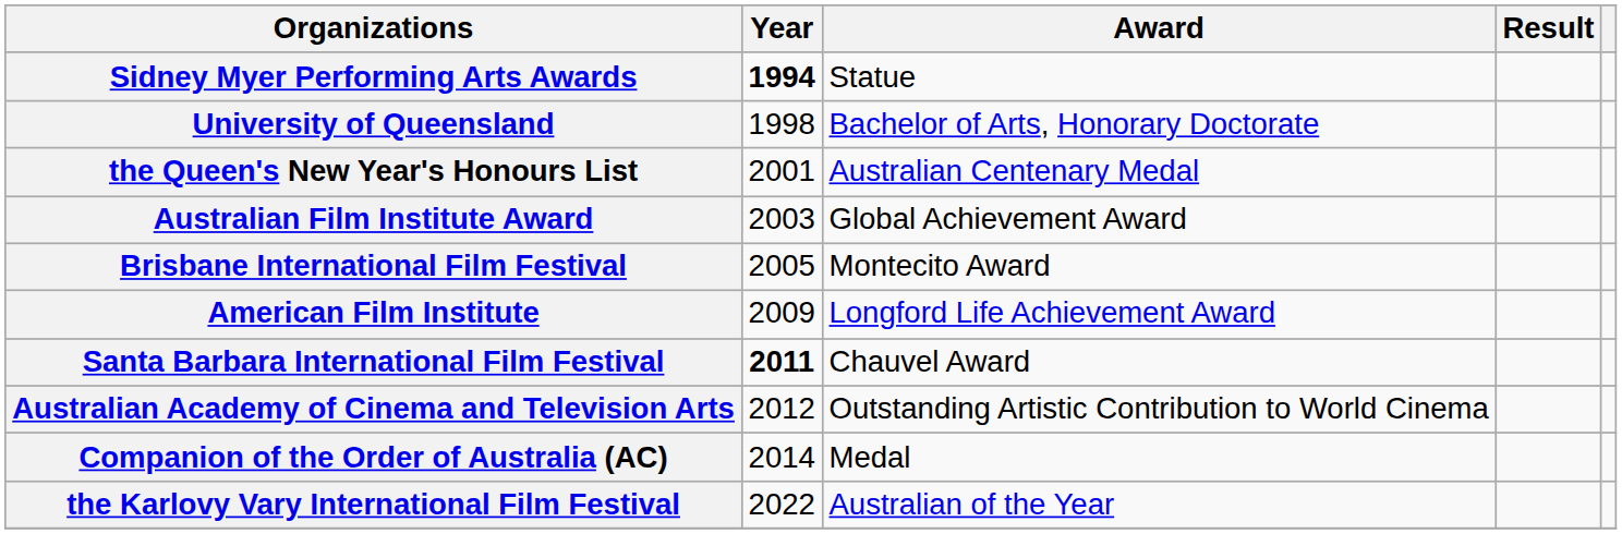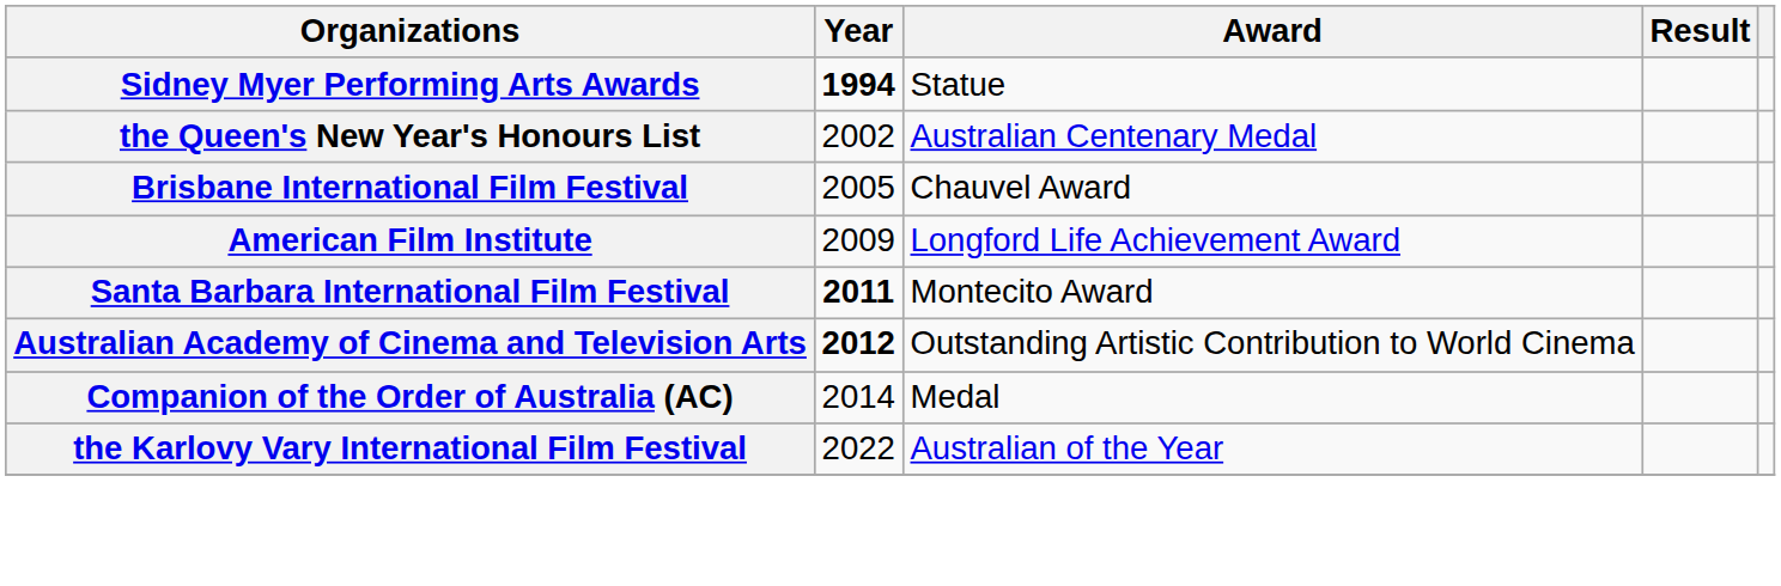- row: University of Queensland | 1998 | Bachelor of Arts, Honorary Doctorate
the Queen's New Year's Honours List | Year: 2001 -> 2002
- row: Australian Film Institute Award | 2003 | Global Achievement Award
Brisbane International Film Festival | Award: Montecito Award -> Chauvel Award
Santa Barbara International Film Festival | Award: Chauvel Award -> Montecito Award
Australian Academy of Cinema and Television Arts | Year: normal -> bold
